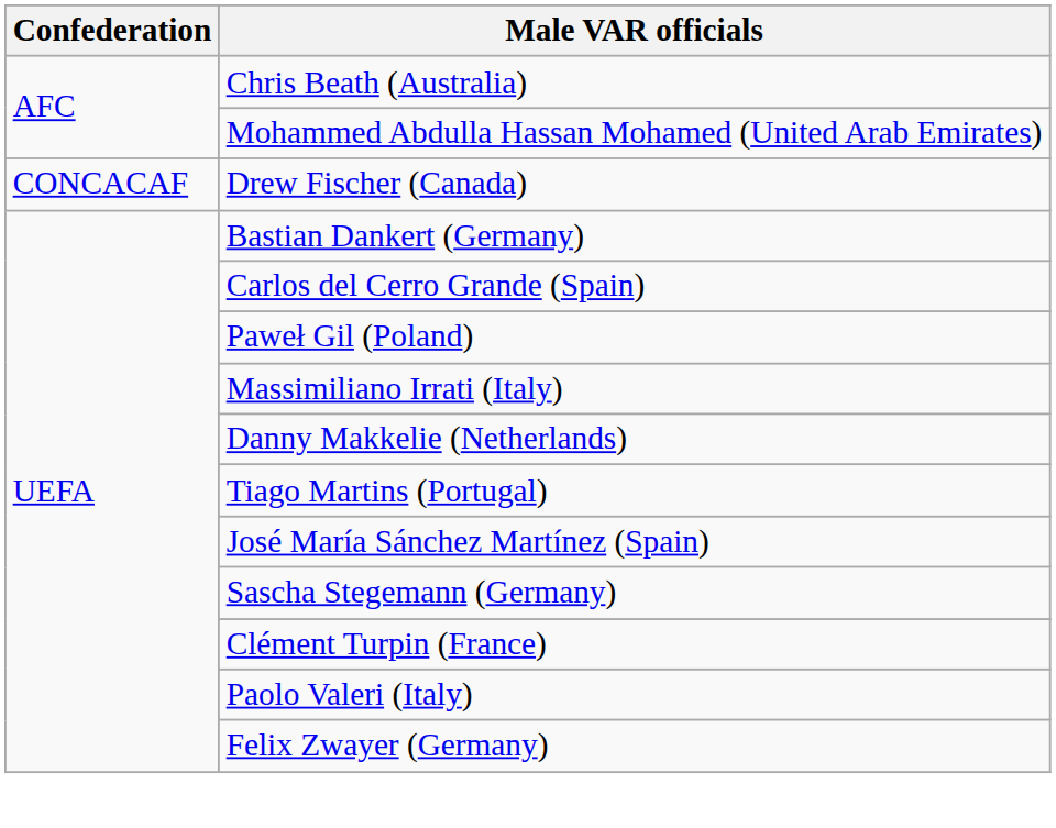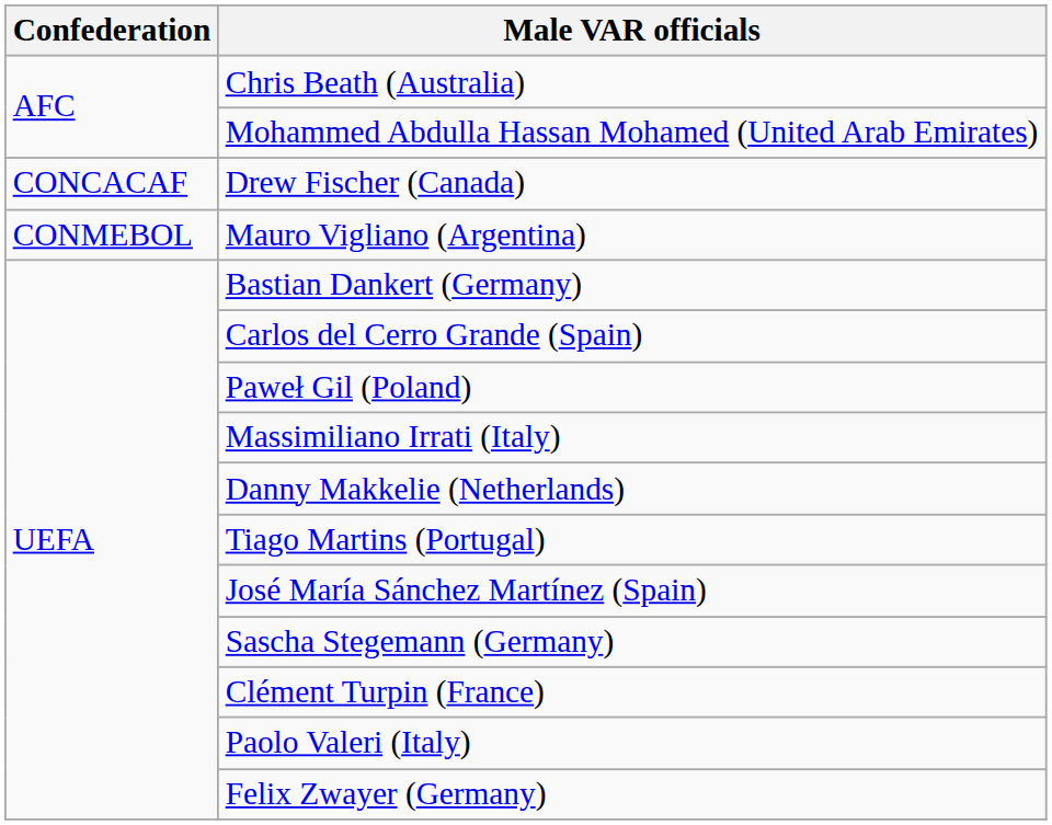+ row: CONMEBOL | Mauro Vigliano (Argentina)
